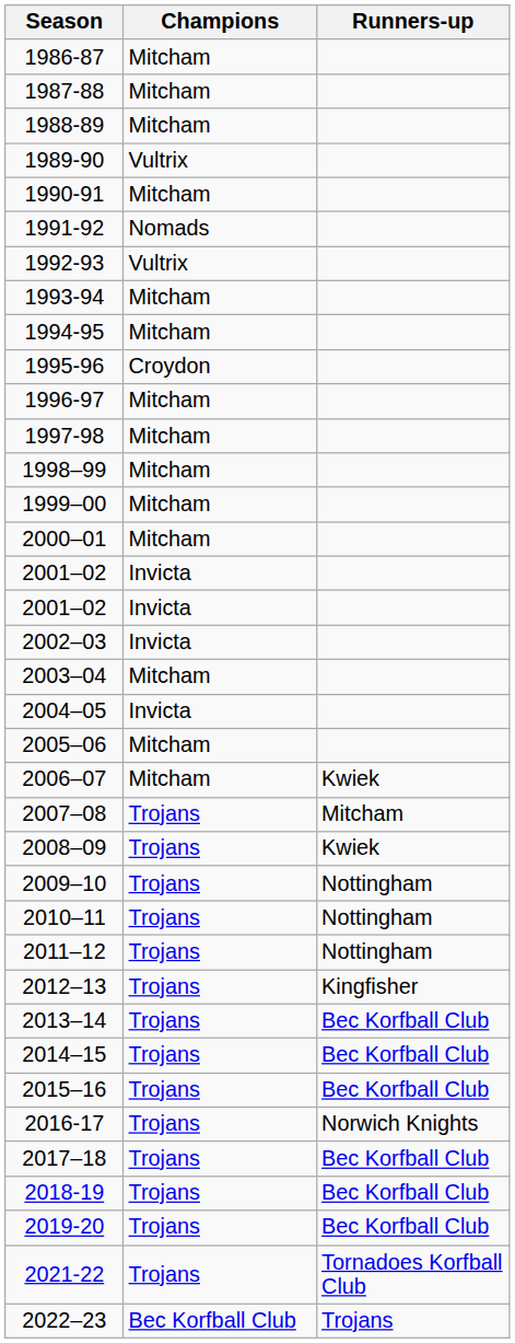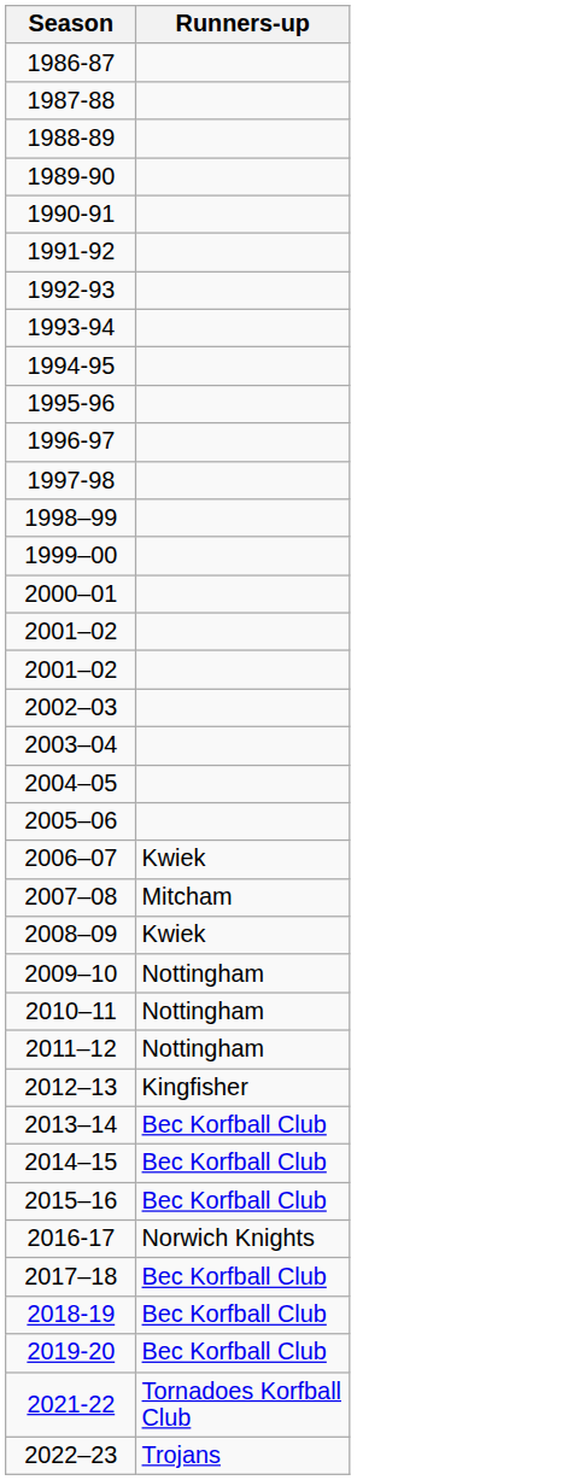- column: Champions | Mitcham | Mitcham | Mitcham | Vultrix | Mitcham | Nomads | Vultrix | Mitcham | Mitcham | Croydon | Mitcham | Mitcham | Mitcham | Mitcham | Mitcham | Invicta | Invicta | Invicta | Mitcham | Invicta | Mitcham | Mitcham | Trojans | Trojans | Trojans | Trojans | Trojans | Trojans | Trojans | Trojans | Trojans | Trojans | Trojans | Trojans | Trojans | Trojans | Bec Korfball Club
